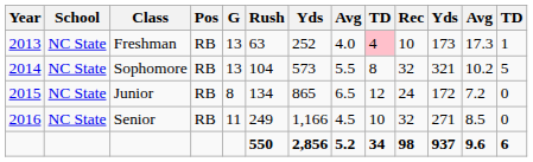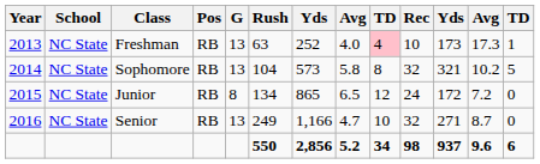Sophomore | column 8: 5.5 -> 5.8
Senior | G: 11 -> 13
Senior | column 8: 4.5 -> 4.7
Senior | column 12: 8.5 -> 8.7
